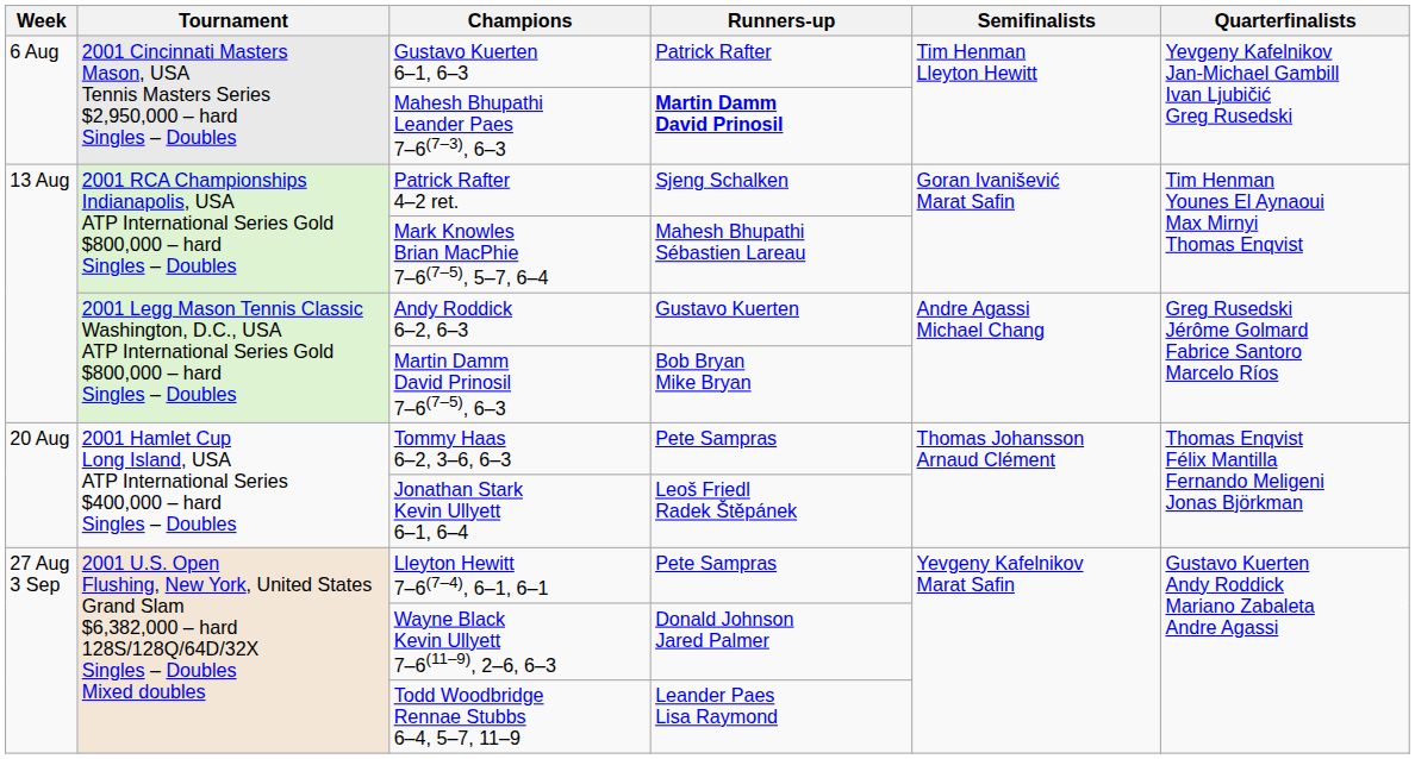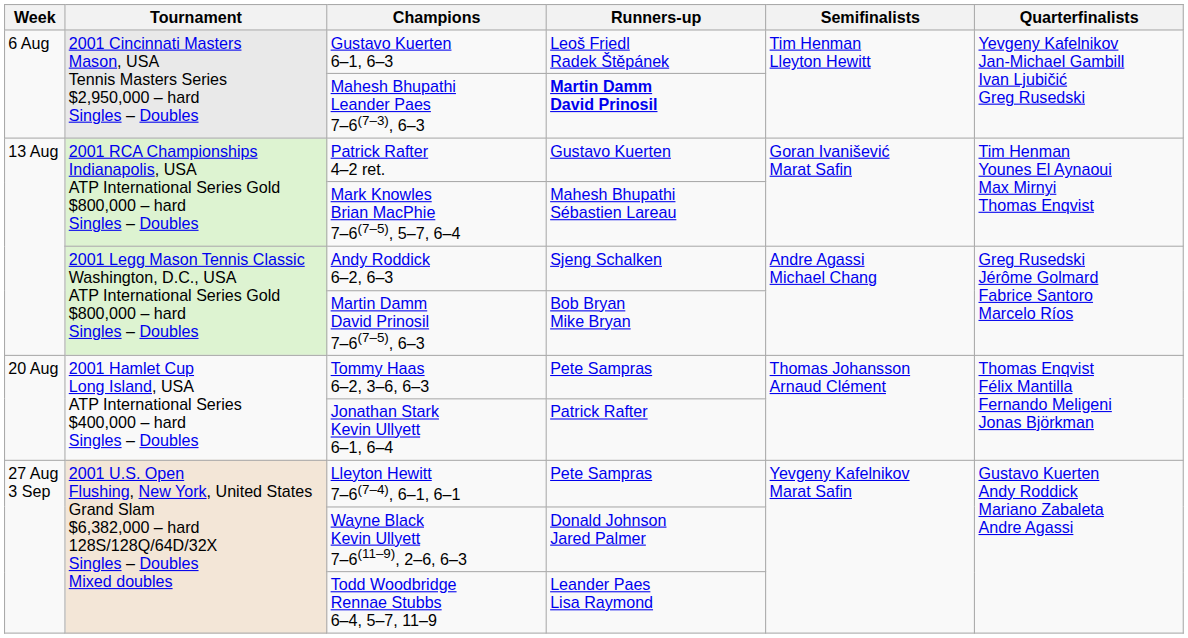Gustavo Kuerten 6–1, 6–3 | Runners-up: Patrick Rafter -> Leoš Friedl Radek Štěpánek
Patrick Rafter 4–2 ret. | Runners-up: Sjeng Schalken -> Gustavo Kuerten
Andy Roddick 6–2, 6–3 | Runners-up: Gustavo Kuerten -> Sjeng Schalken
Jonathan Stark Kevin Ullyett 6–1, 6–4 | Runners-up: Leoš Friedl Radek Štěpánek -> Patrick Rafter
